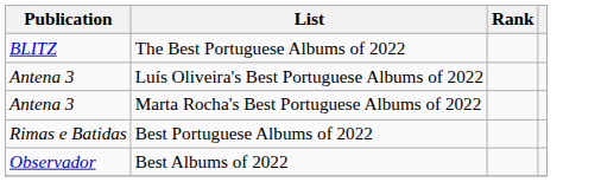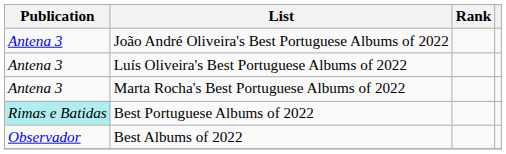- row: BLITZ | The Best Portuguese Albums of 2022
+ row: Antena 3 | João André Oliveira's Best Portuguese Albums of 2022
Best Portuguese Albums of 2022 | Publication: no background -> paleturquoise background
